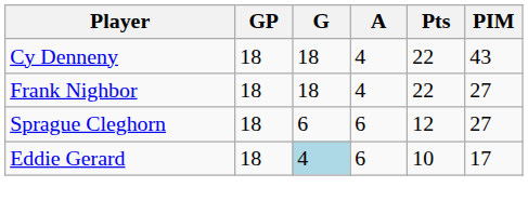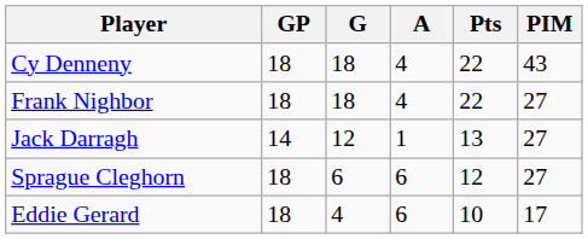+ row: Jack Darragh | 14 | 12 | 1 | 13 | 27
Eddie Gerard | G: lightblue background -> no background
